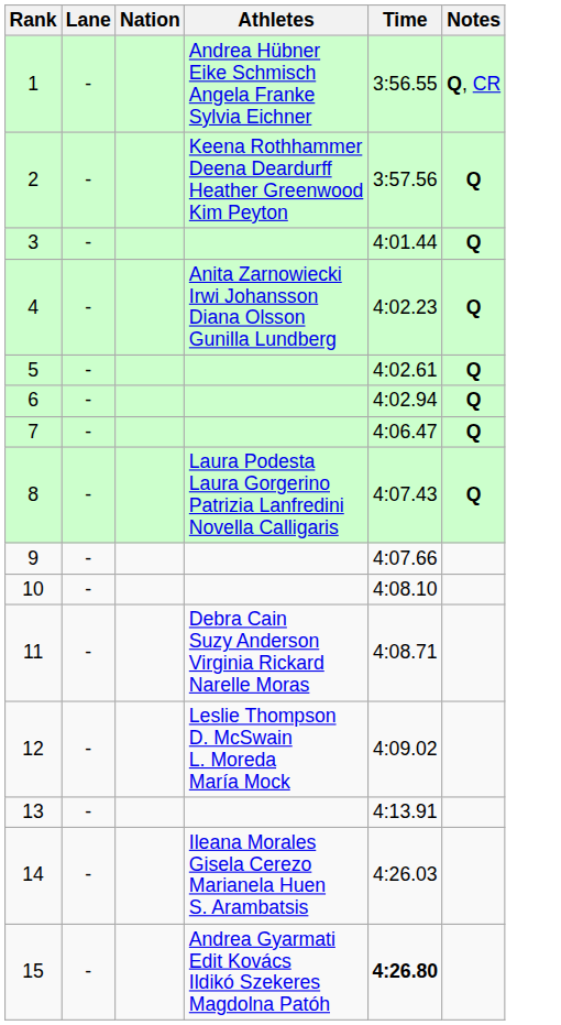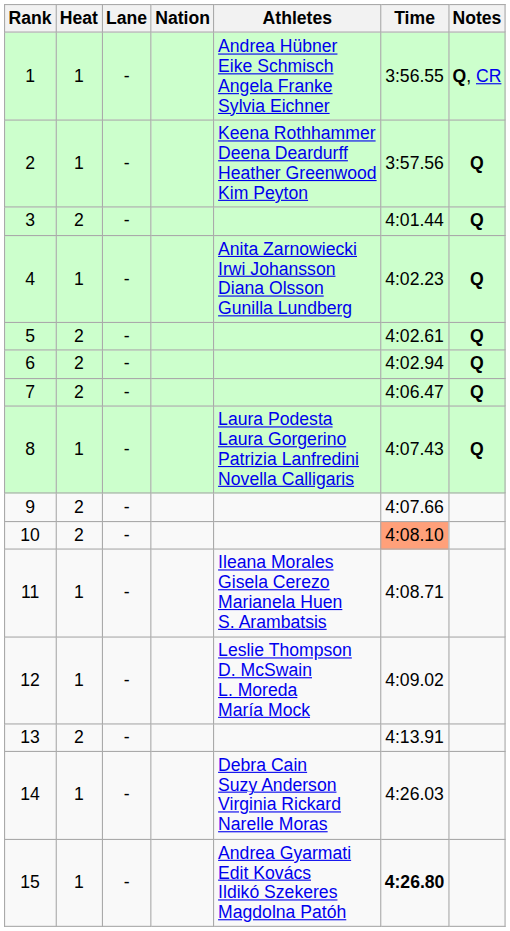+ column: Heat | 1 | 1 | 2 | 1 | 2 | 2 | 2 | 1 | 2 | 2 | 1 | 1 | 2 | 1 | 1
10 | Time: no background -> lightsalmon background
11 | Athletes: Debra Cain Suzy Anderson Virginia Rickard Narelle Moras -> Ileana Morales Gisela Cerezo Marianela Huen S. Arambatsis
14 | Athletes: Ileana Morales Gisela Cerezo Marianela Huen S. Arambatsis -> Debra Cain Suzy Anderson Virginia Rickard Narelle Moras
